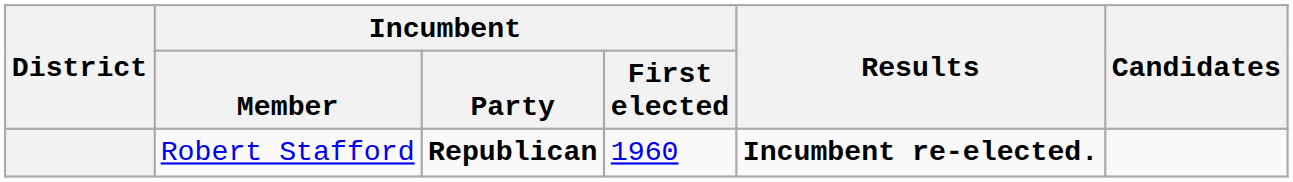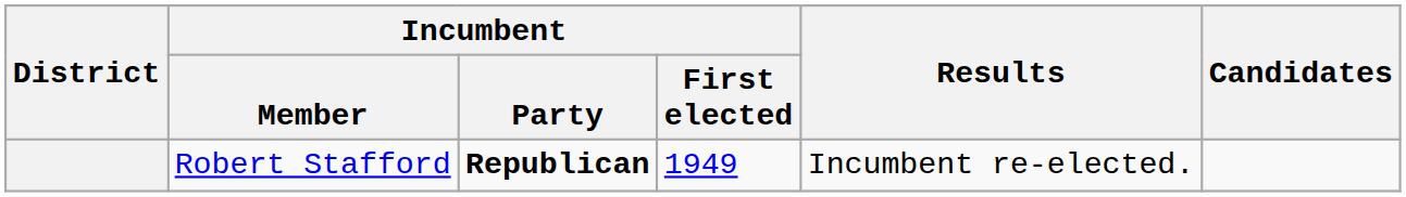Robert Stafford | Incumbent / First elected: 1960 -> 1949
Robert Stafford | Results: bold -> normal
